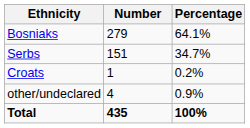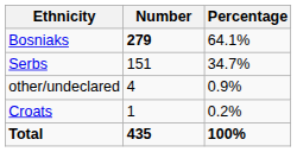Bosniaks | Number: normal -> bold
rows swapped: Croats <-> other/undeclared
